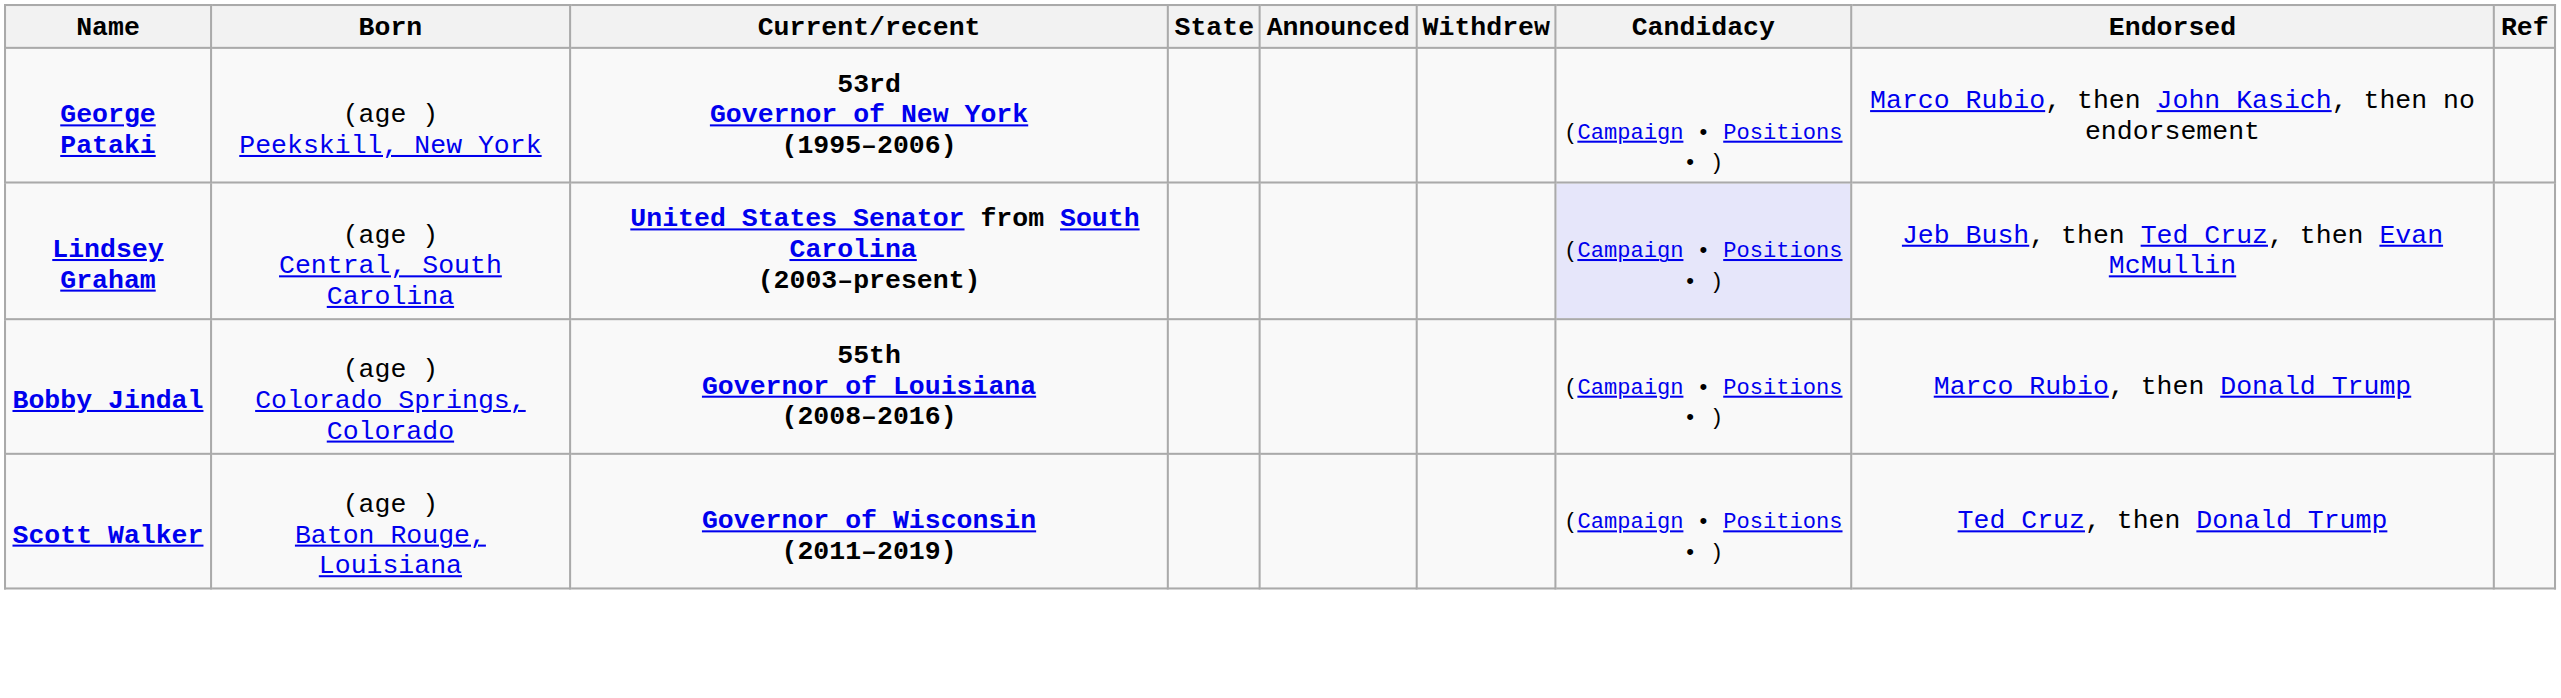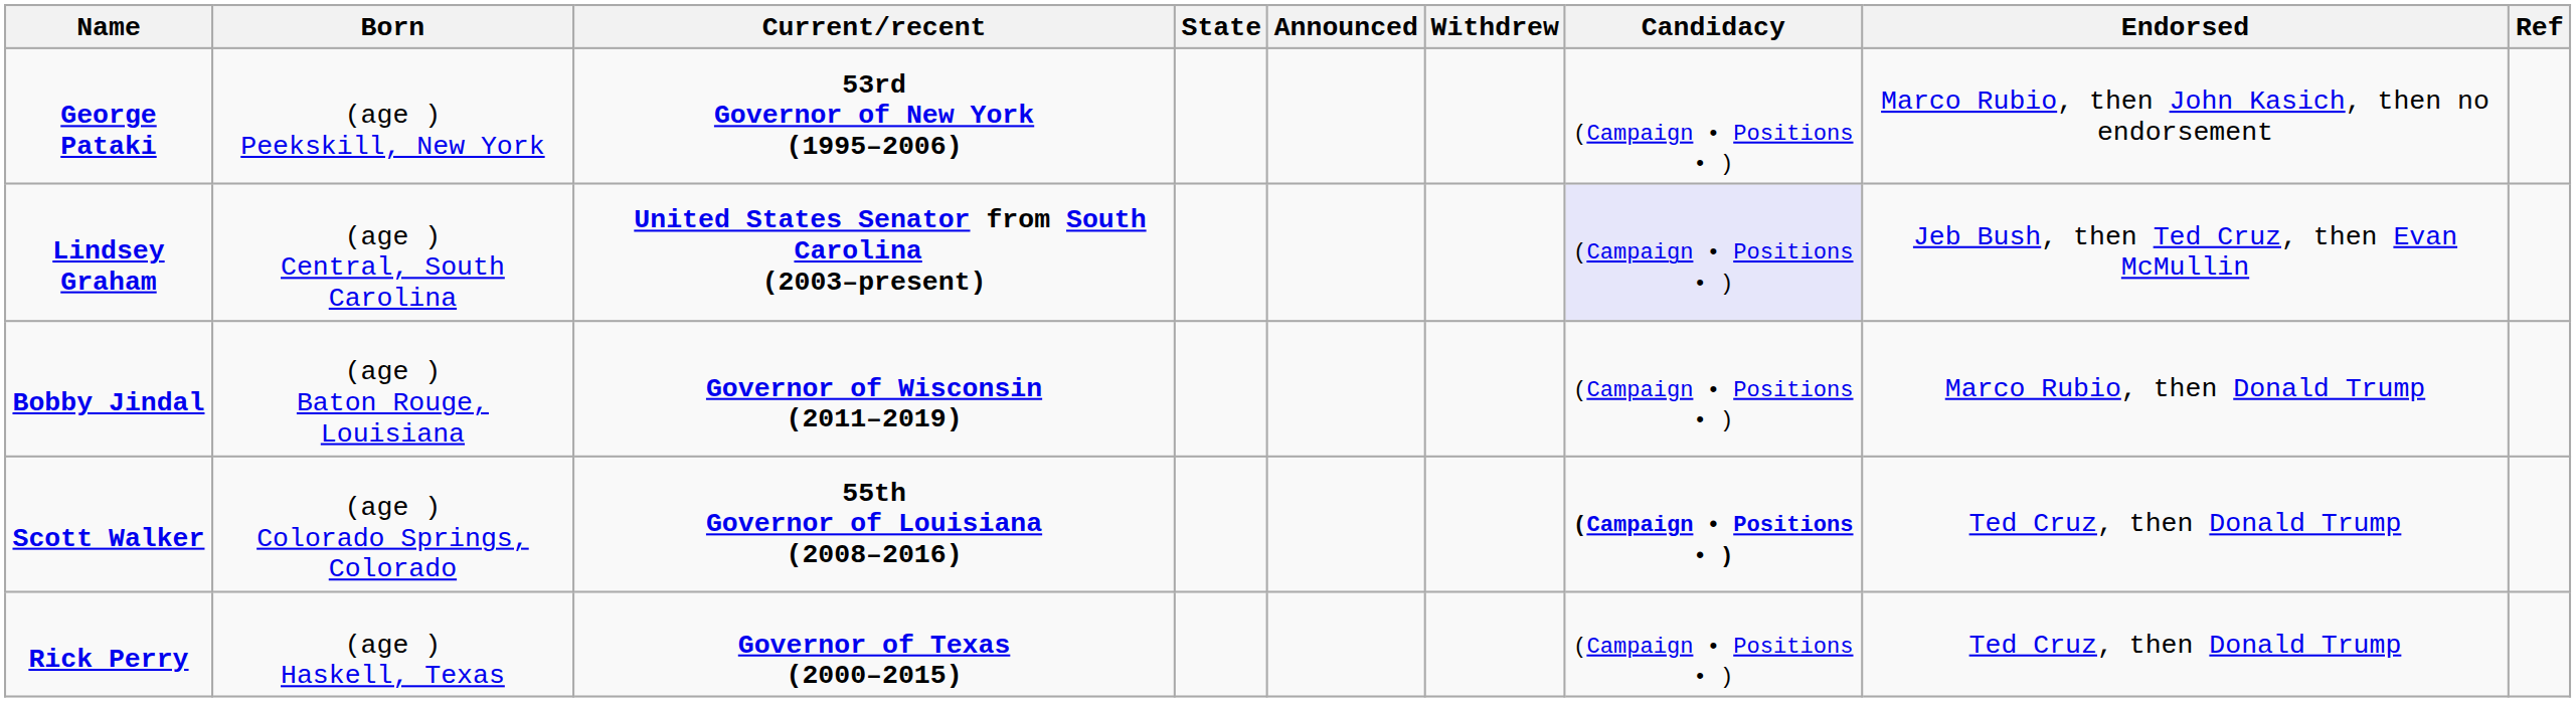Bobby Jindal | Born: (age ) Colorado Springs, Colorado -> (age ) Baton Rouge, Louisiana
Bobby Jindal | Current/recent: 55th Governor of Louisiana (2008–2016) -> Governor of Wisconsin (2011–2019)
Scott Walker | Born: (age ) Baton Rouge, Louisiana -> (age ) Colorado Springs, Colorado
Scott Walker | Current/recent: Governor of Wisconsin (2011–2019) -> 55th Governor of Louisiana (2008–2016)
Scott Walker | Candidacy: normal -> bold
+ row: Rick Perry | (age ) Haskell, Texas | Governor of Texas (2000–2015) | (Campaign • Positions • ) | Ted Cruz, then Donald Trump
